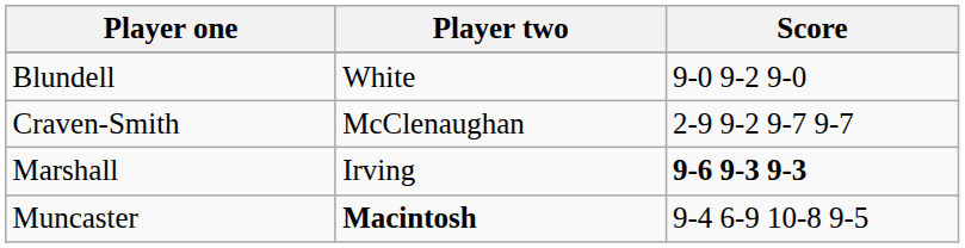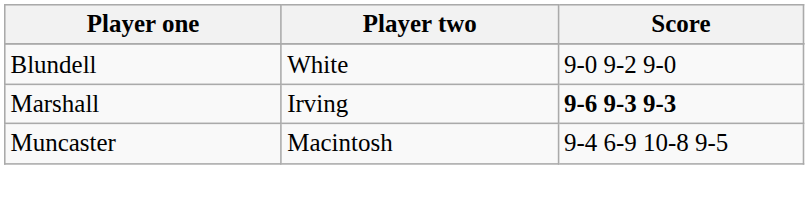- row: Craven-Smith | McClenaughan | 2-9 9-2 9-7 9-7
Muncaster | Player two: bold -> normal
